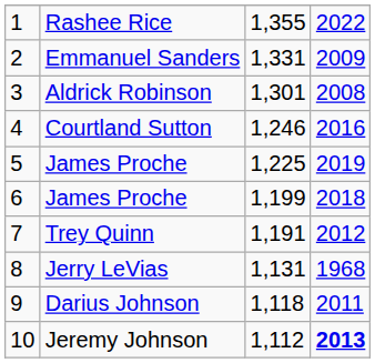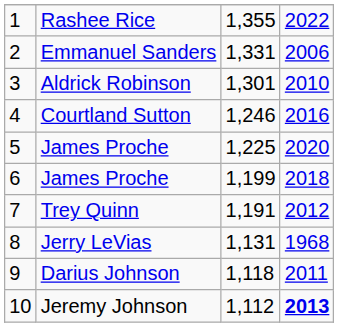Emmanuel Sanders | column 4: 2009 -> 2006
Aldrick Robinson | column 4: 2008 -> 2010
5 / James Proche | column 4: 2019 -> 2020
